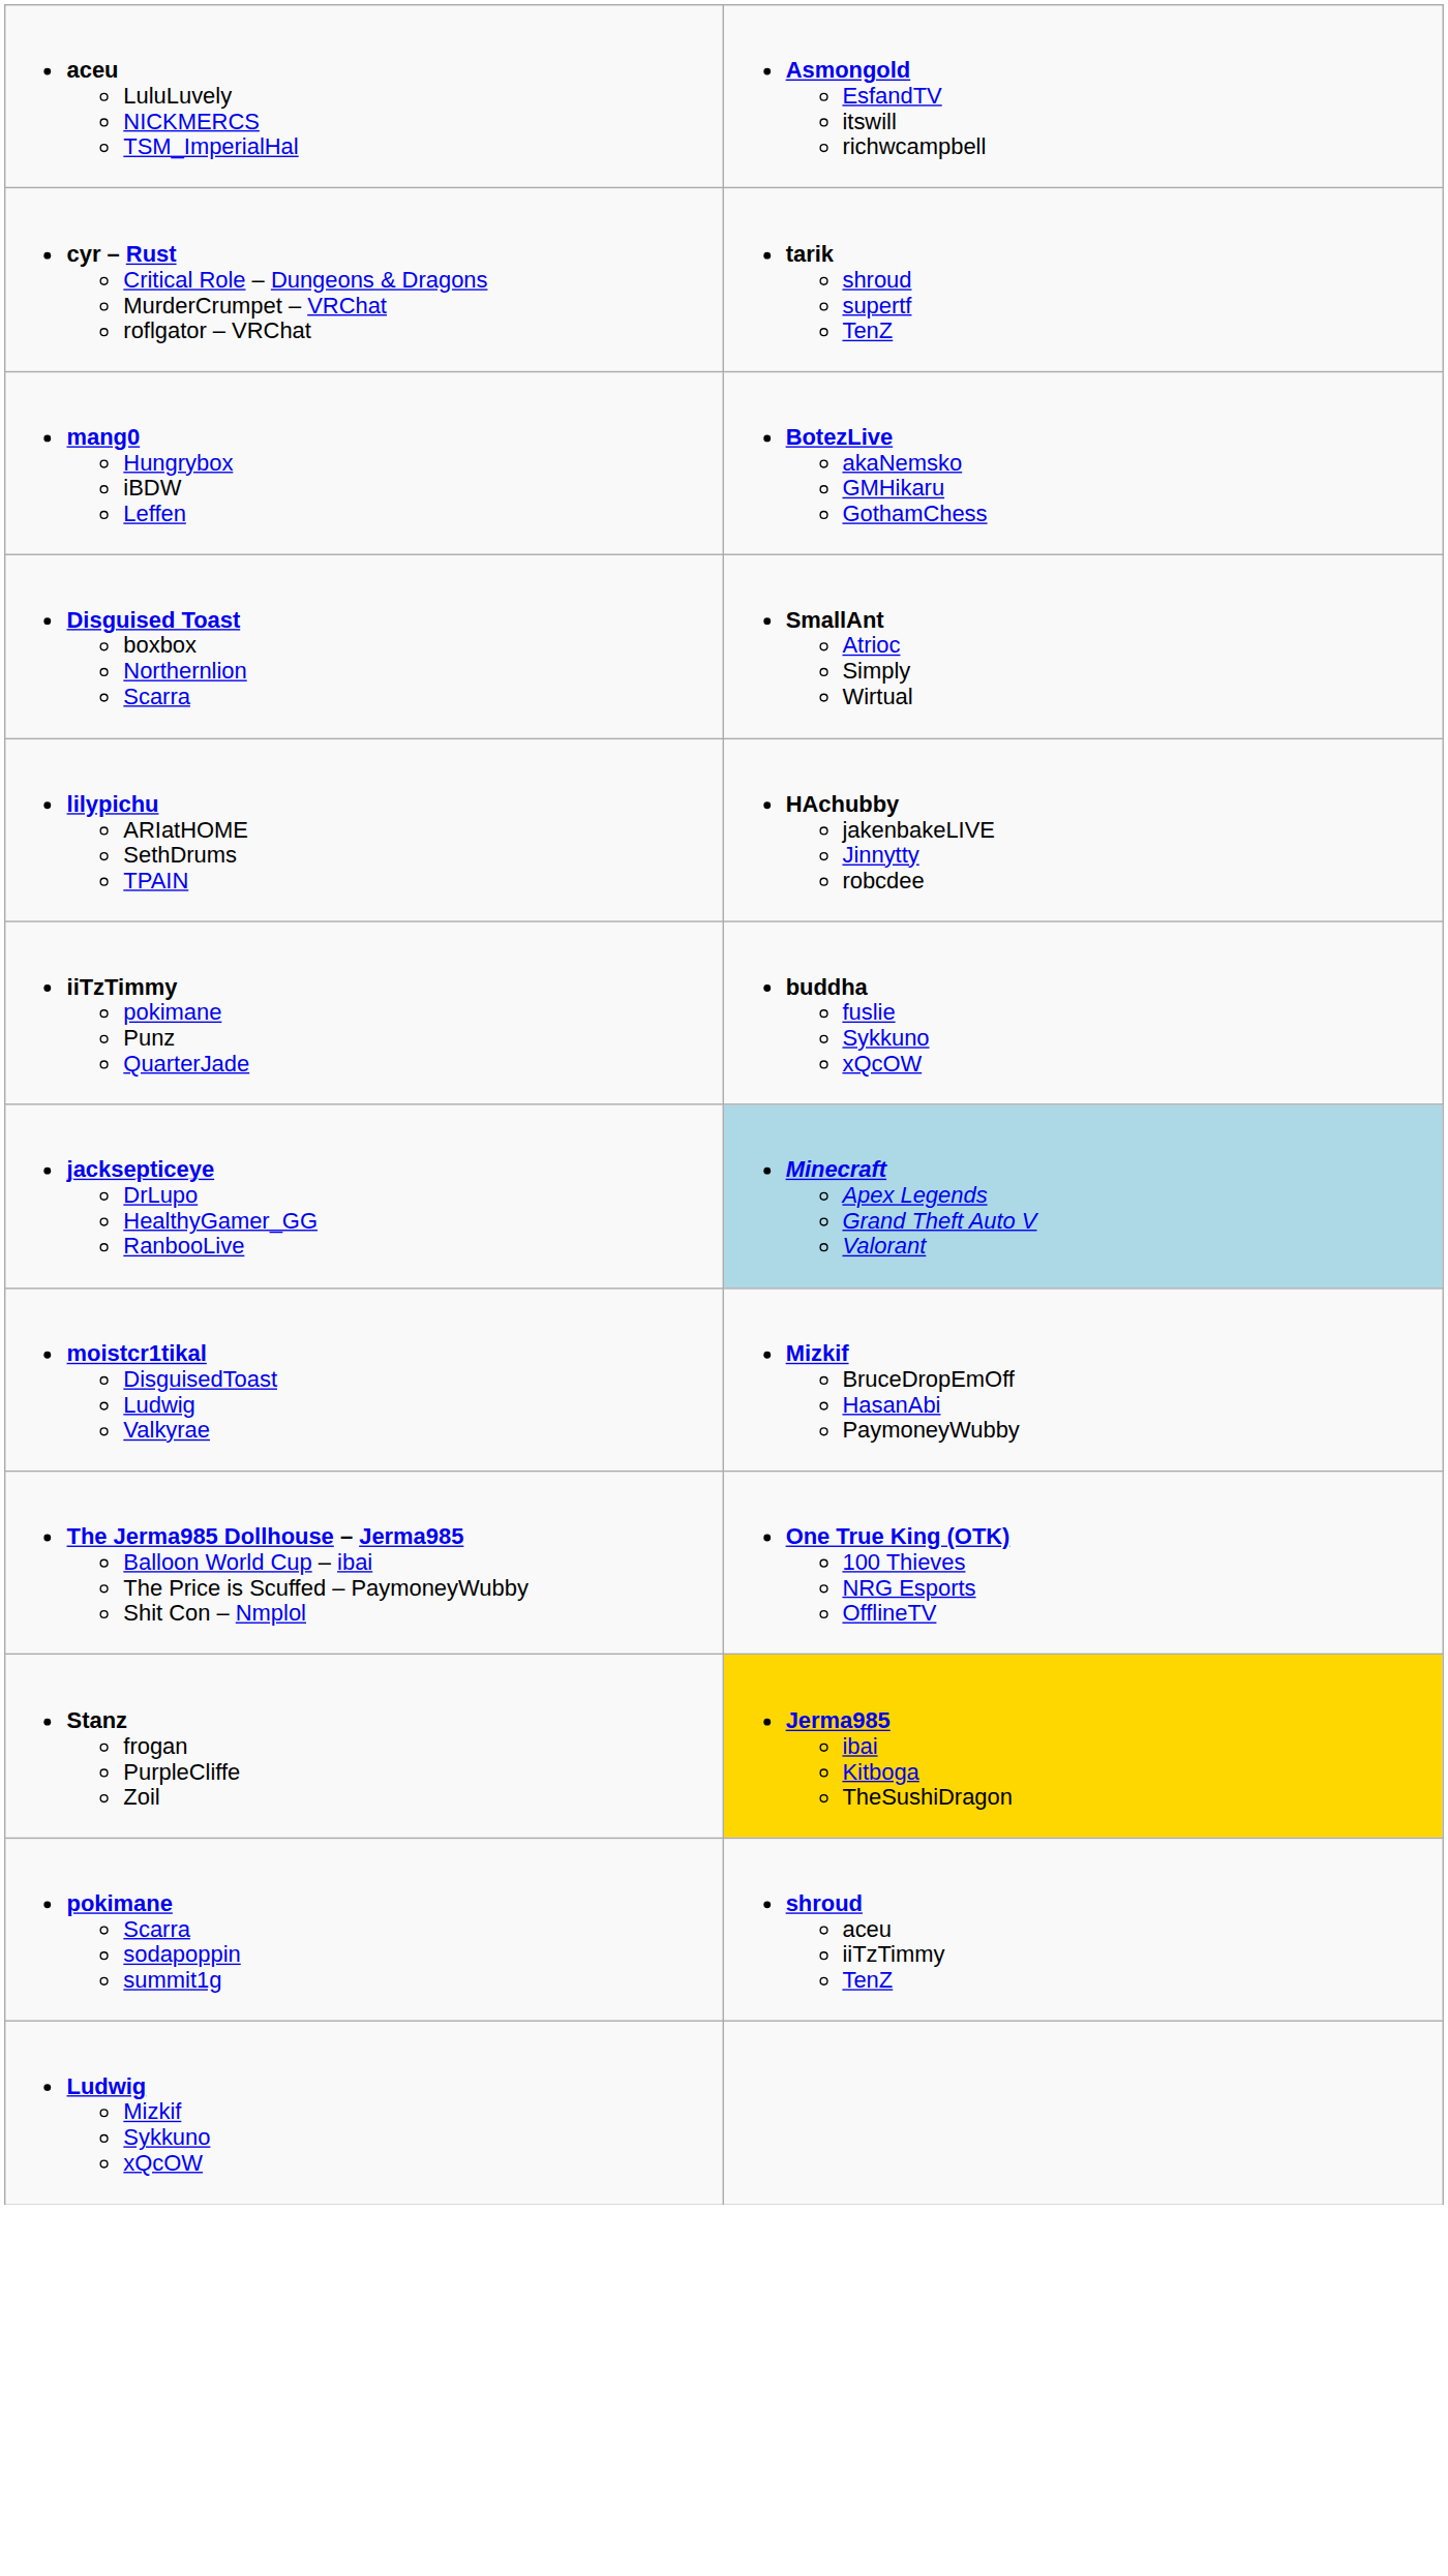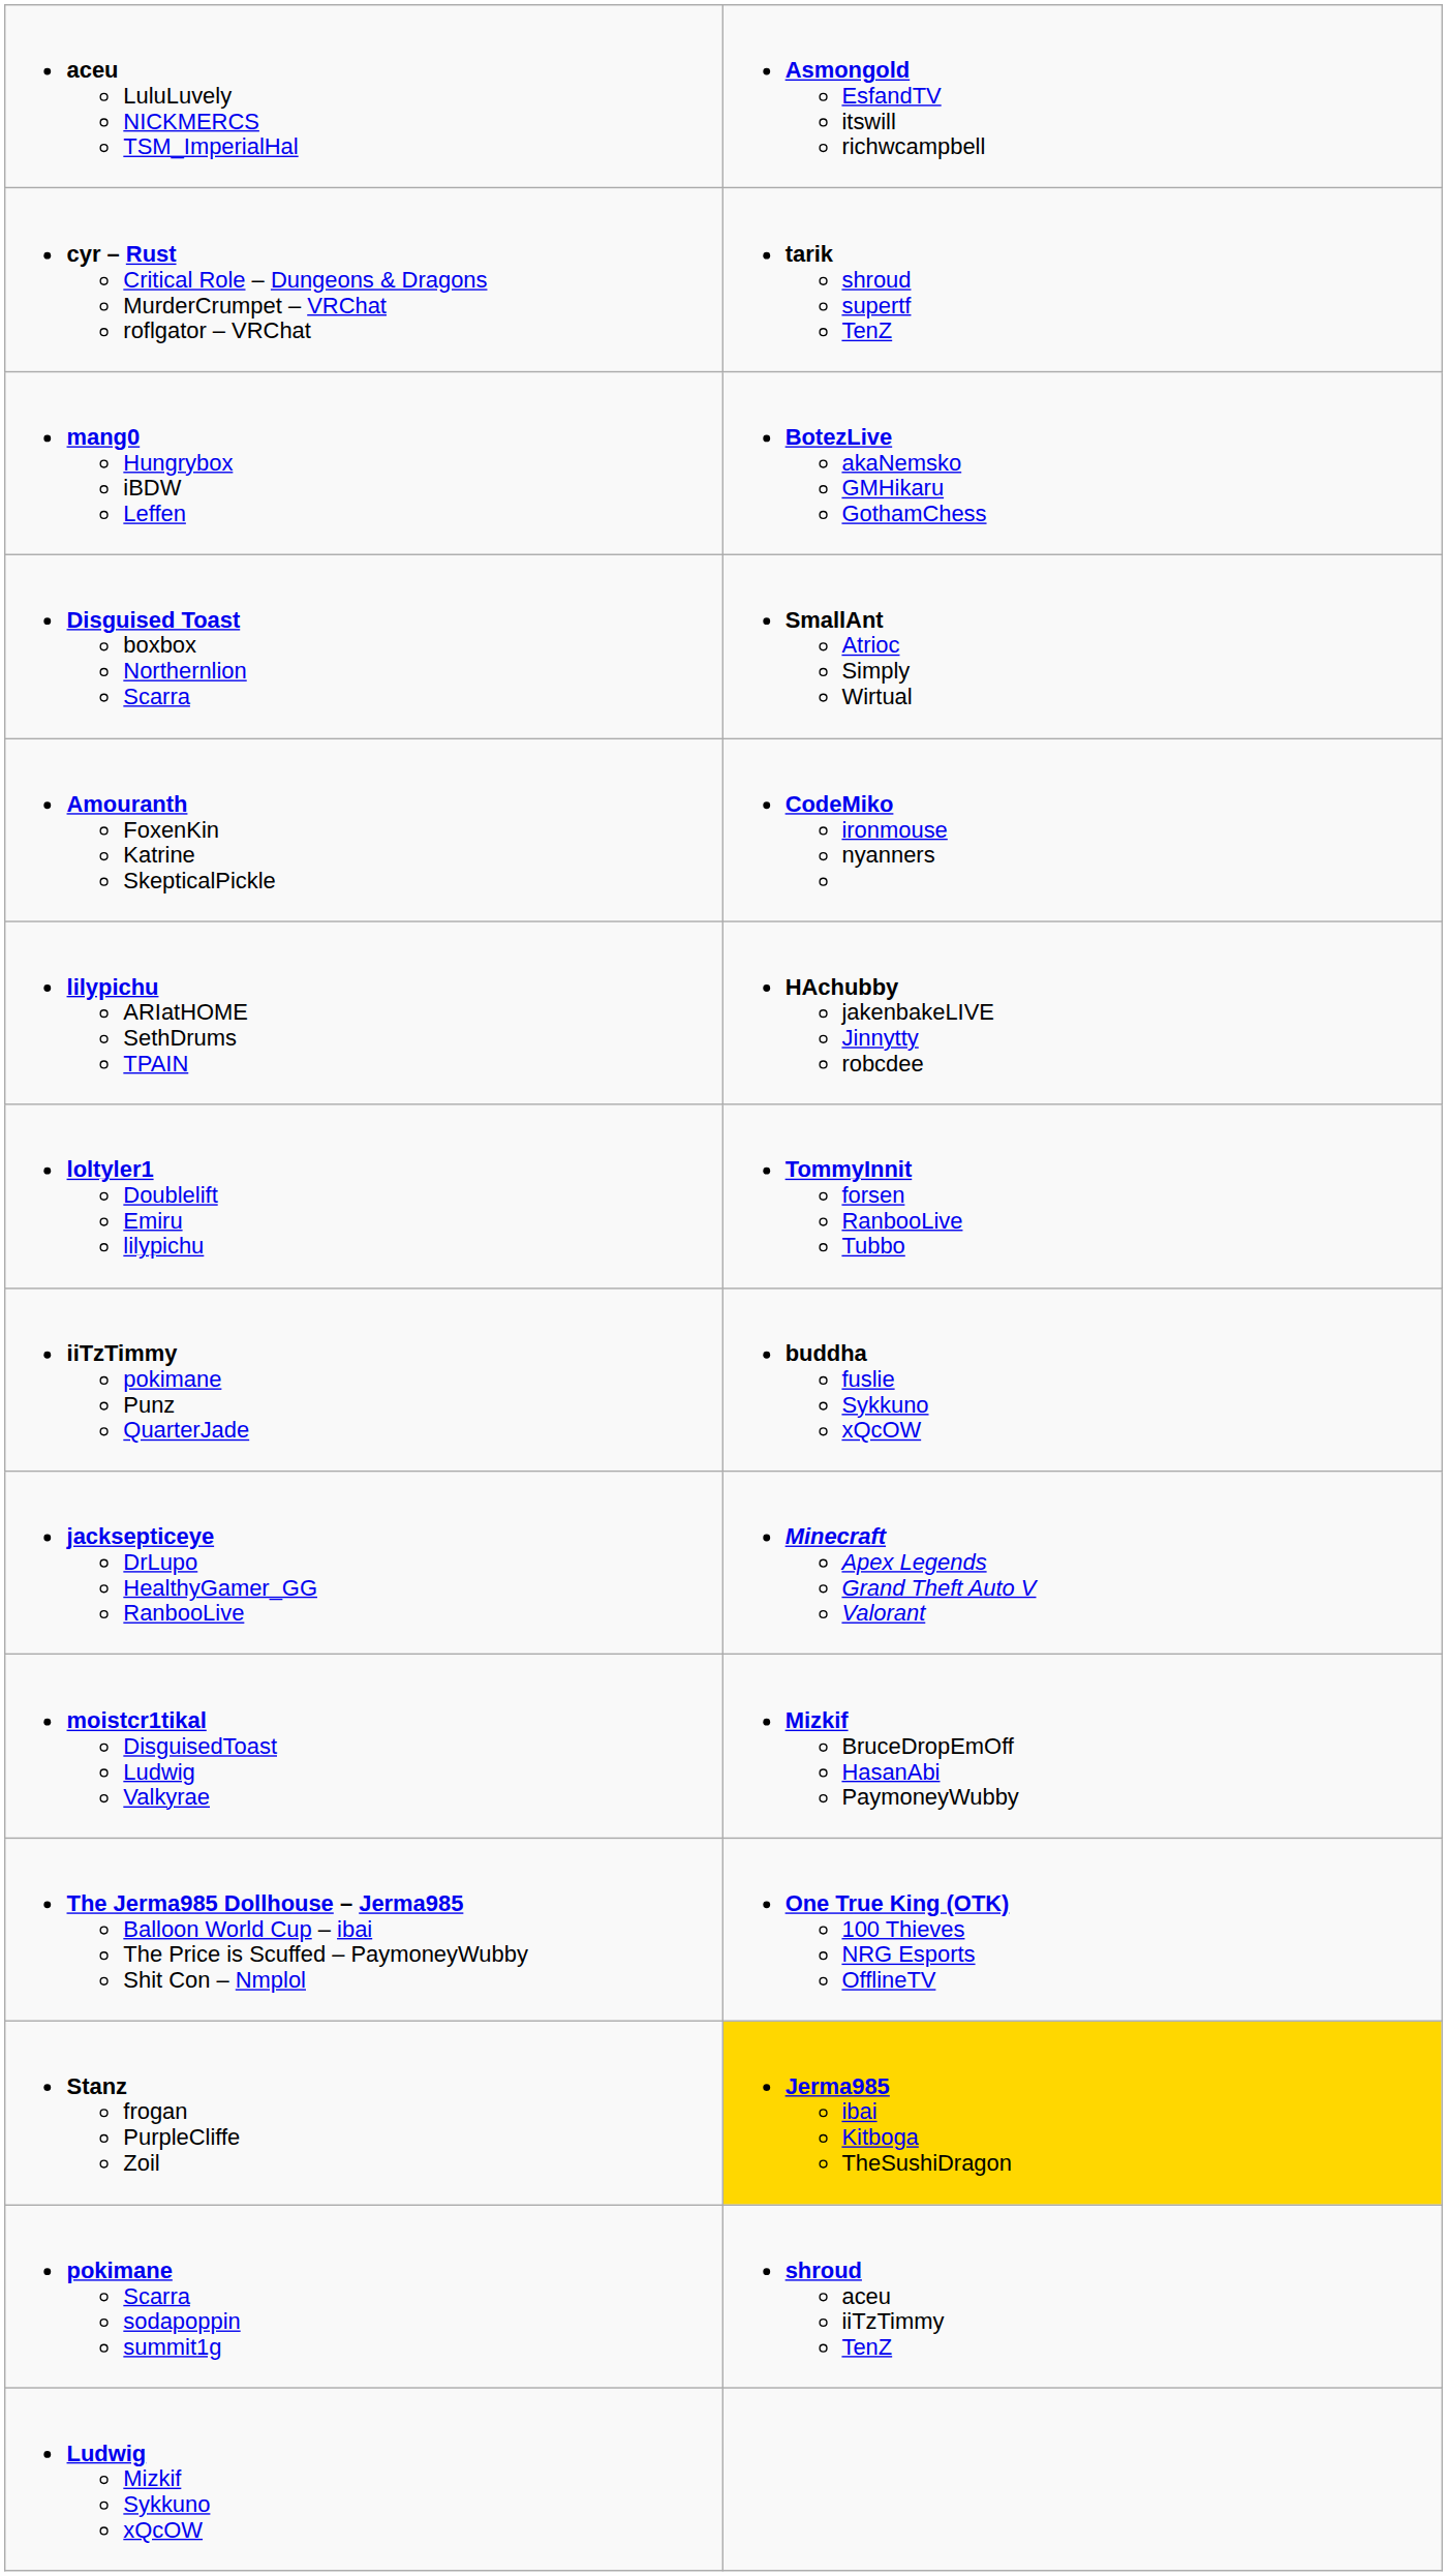+ row: Amouranth FoxenKin Katrine SkepticalPickle | CodeMiko ironmouse nyanners
+ row: loltyler1 Doublelift Emiru lilypichu | TommyInnit forsen RanbooLive Tubbo
jacksepticeye DrLupo HealthyGamer_GG RanbooLive | column 2: lightblue background -> no background
